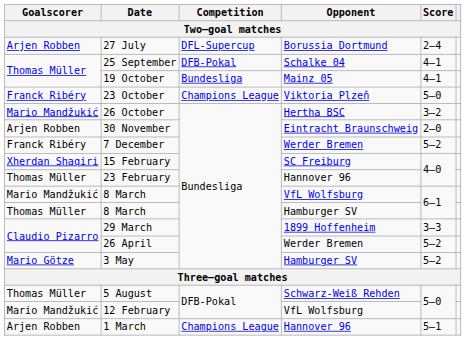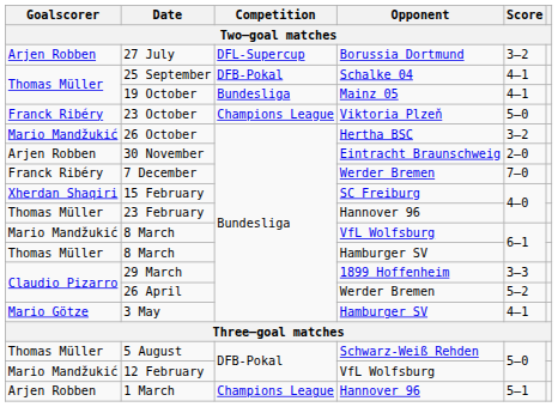27 July | Score: 2–4 -> 3–2
7 December | Score: 5–2 -> 7–0
3 May | Score: 5–2 -> 4–1
